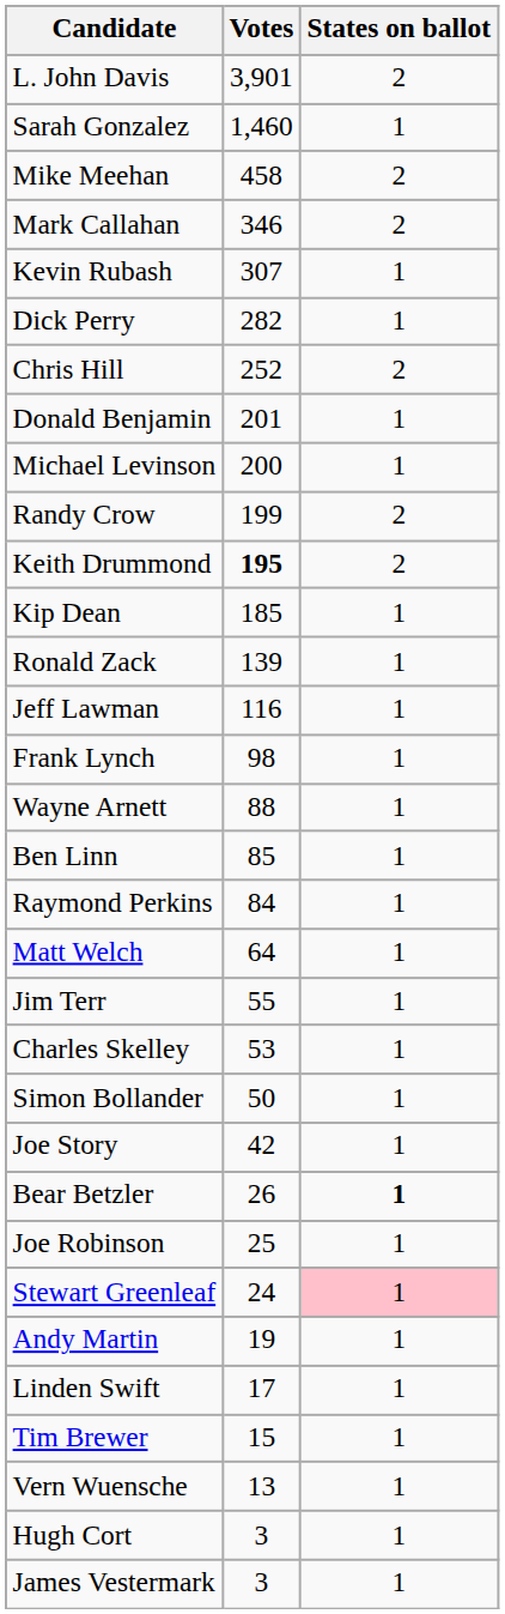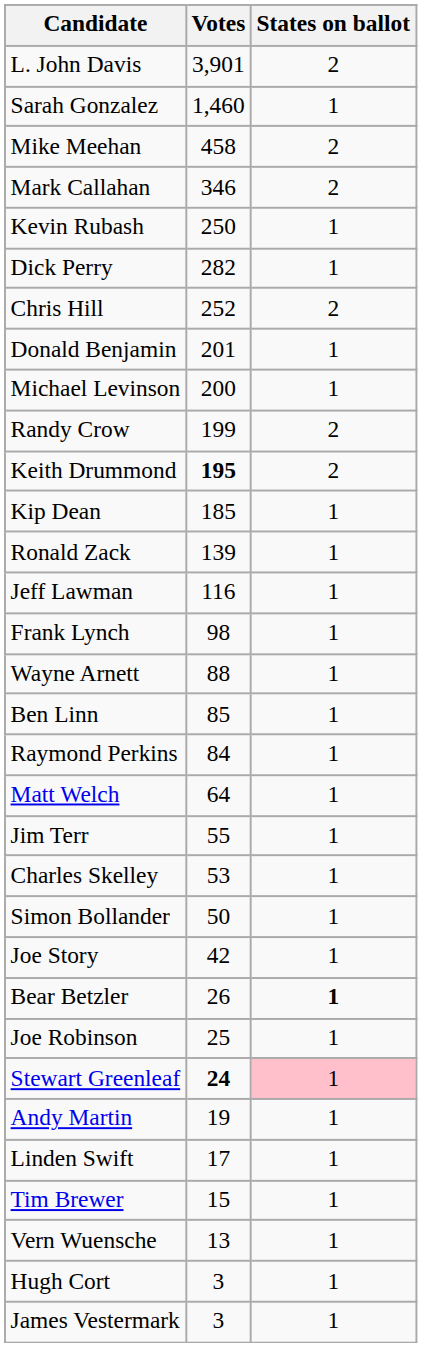Kevin Rubash | Votes: 307 -> 250
Stewart Greenleaf | Votes: normal -> bold
